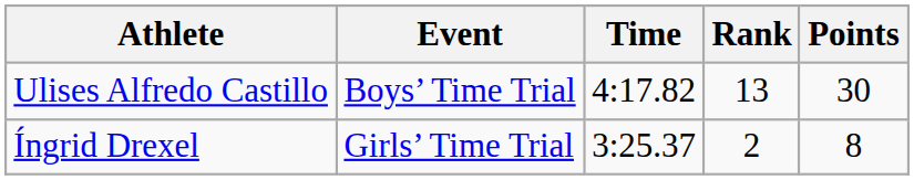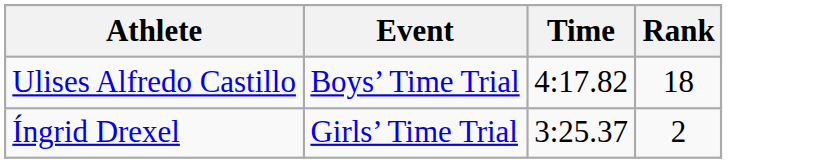- column: Points | 30 | 8
Ulises Alfredo Castillo | Rank: 13 -> 18
